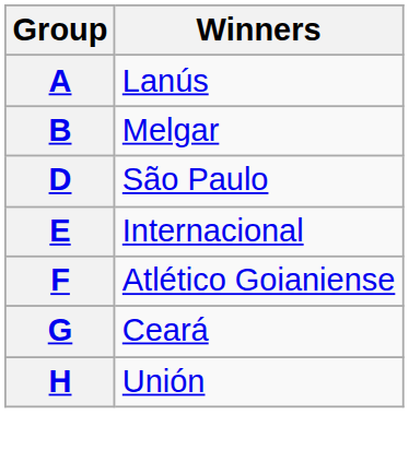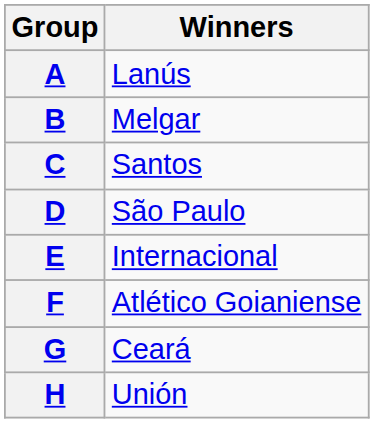+ row: C | Santos
